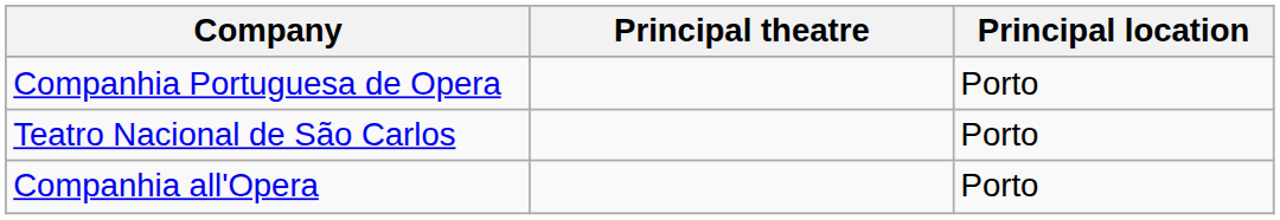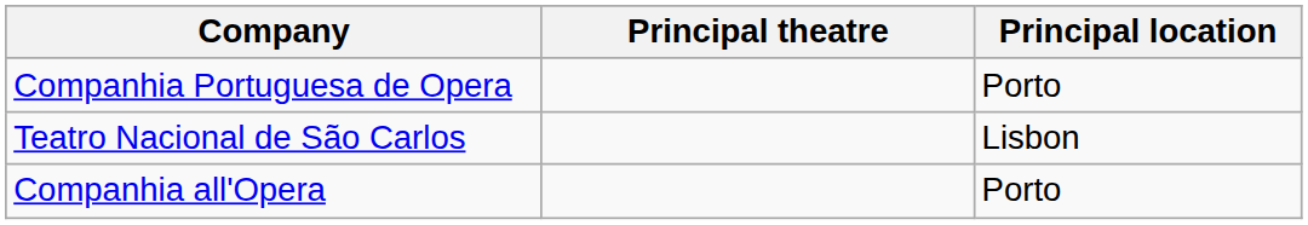Teatro Nacional de São Carlos | Principal location: Porto -> Lisbon
